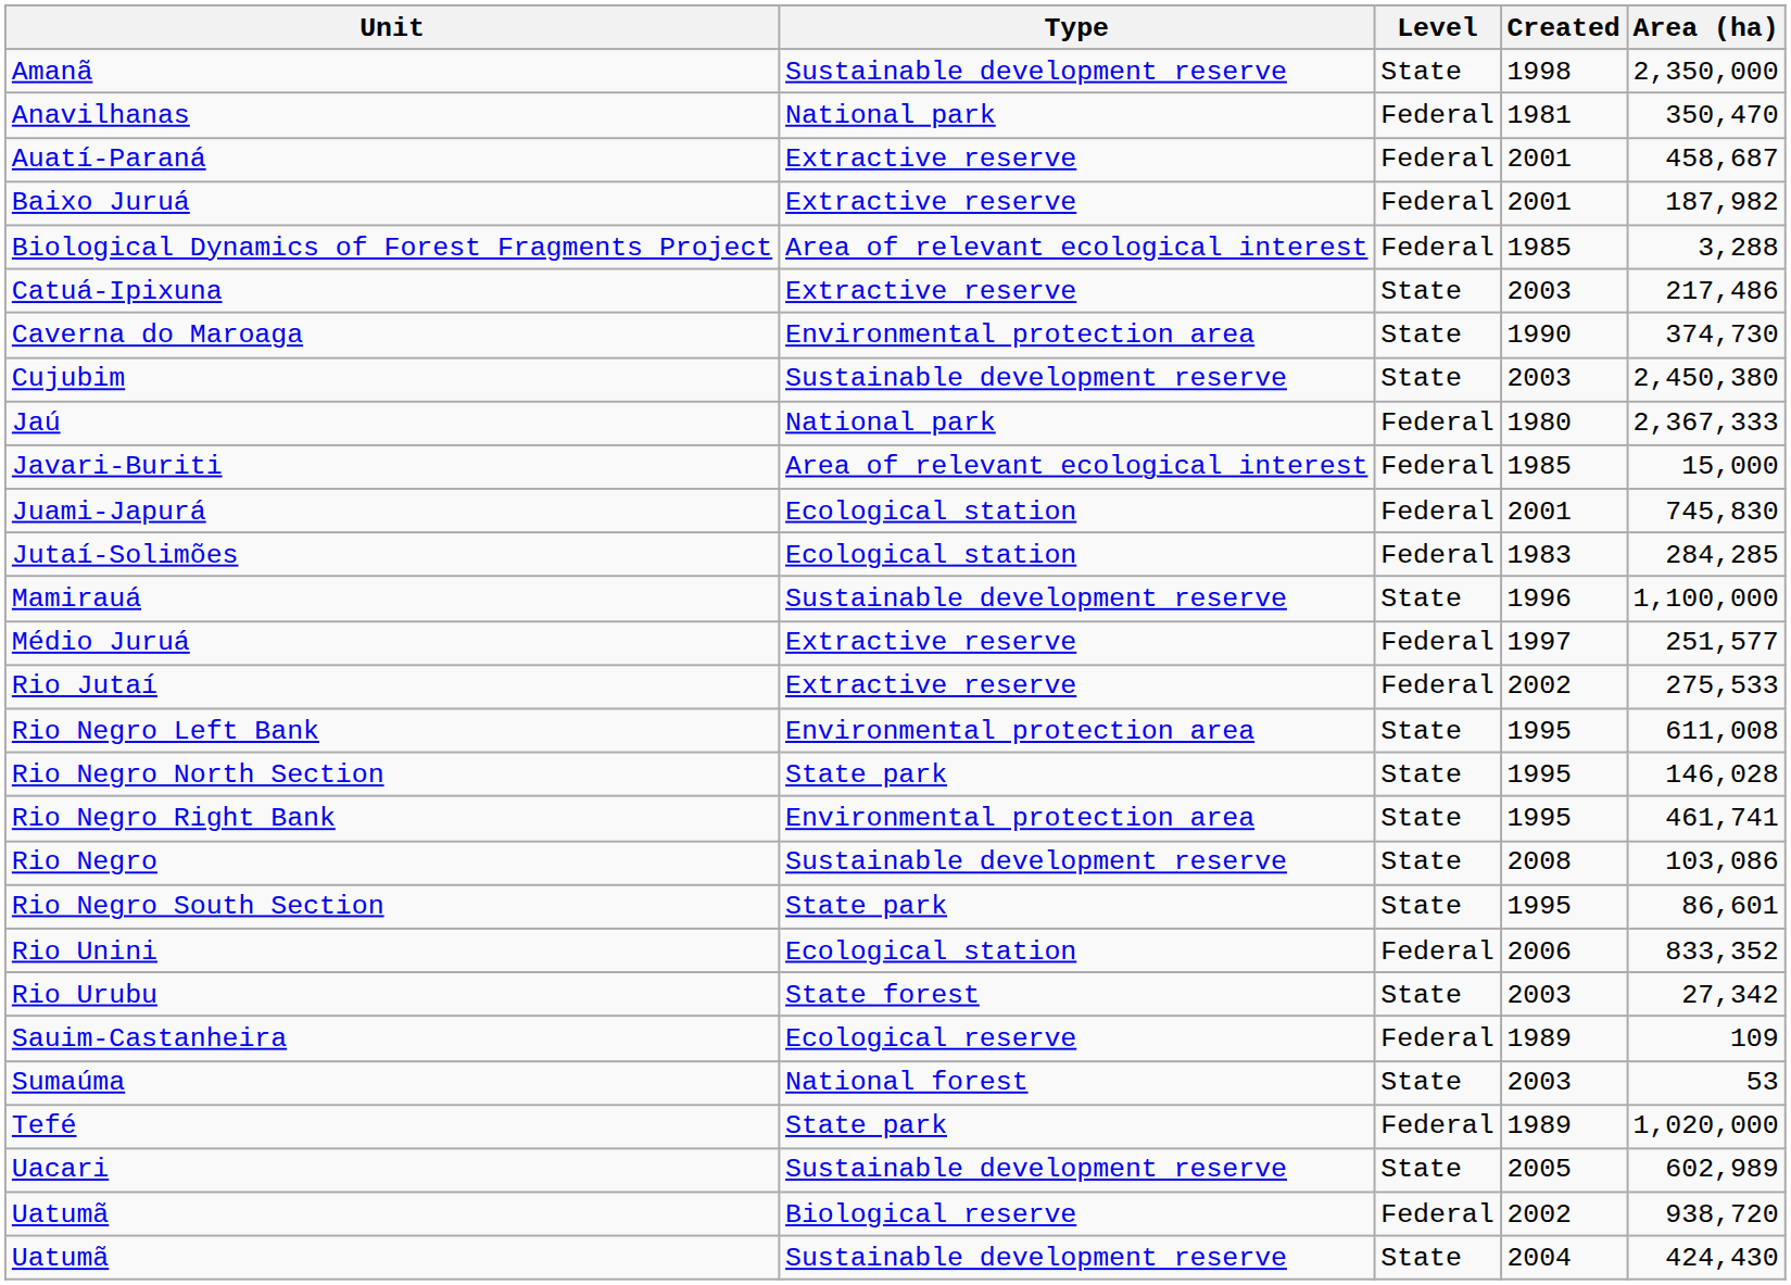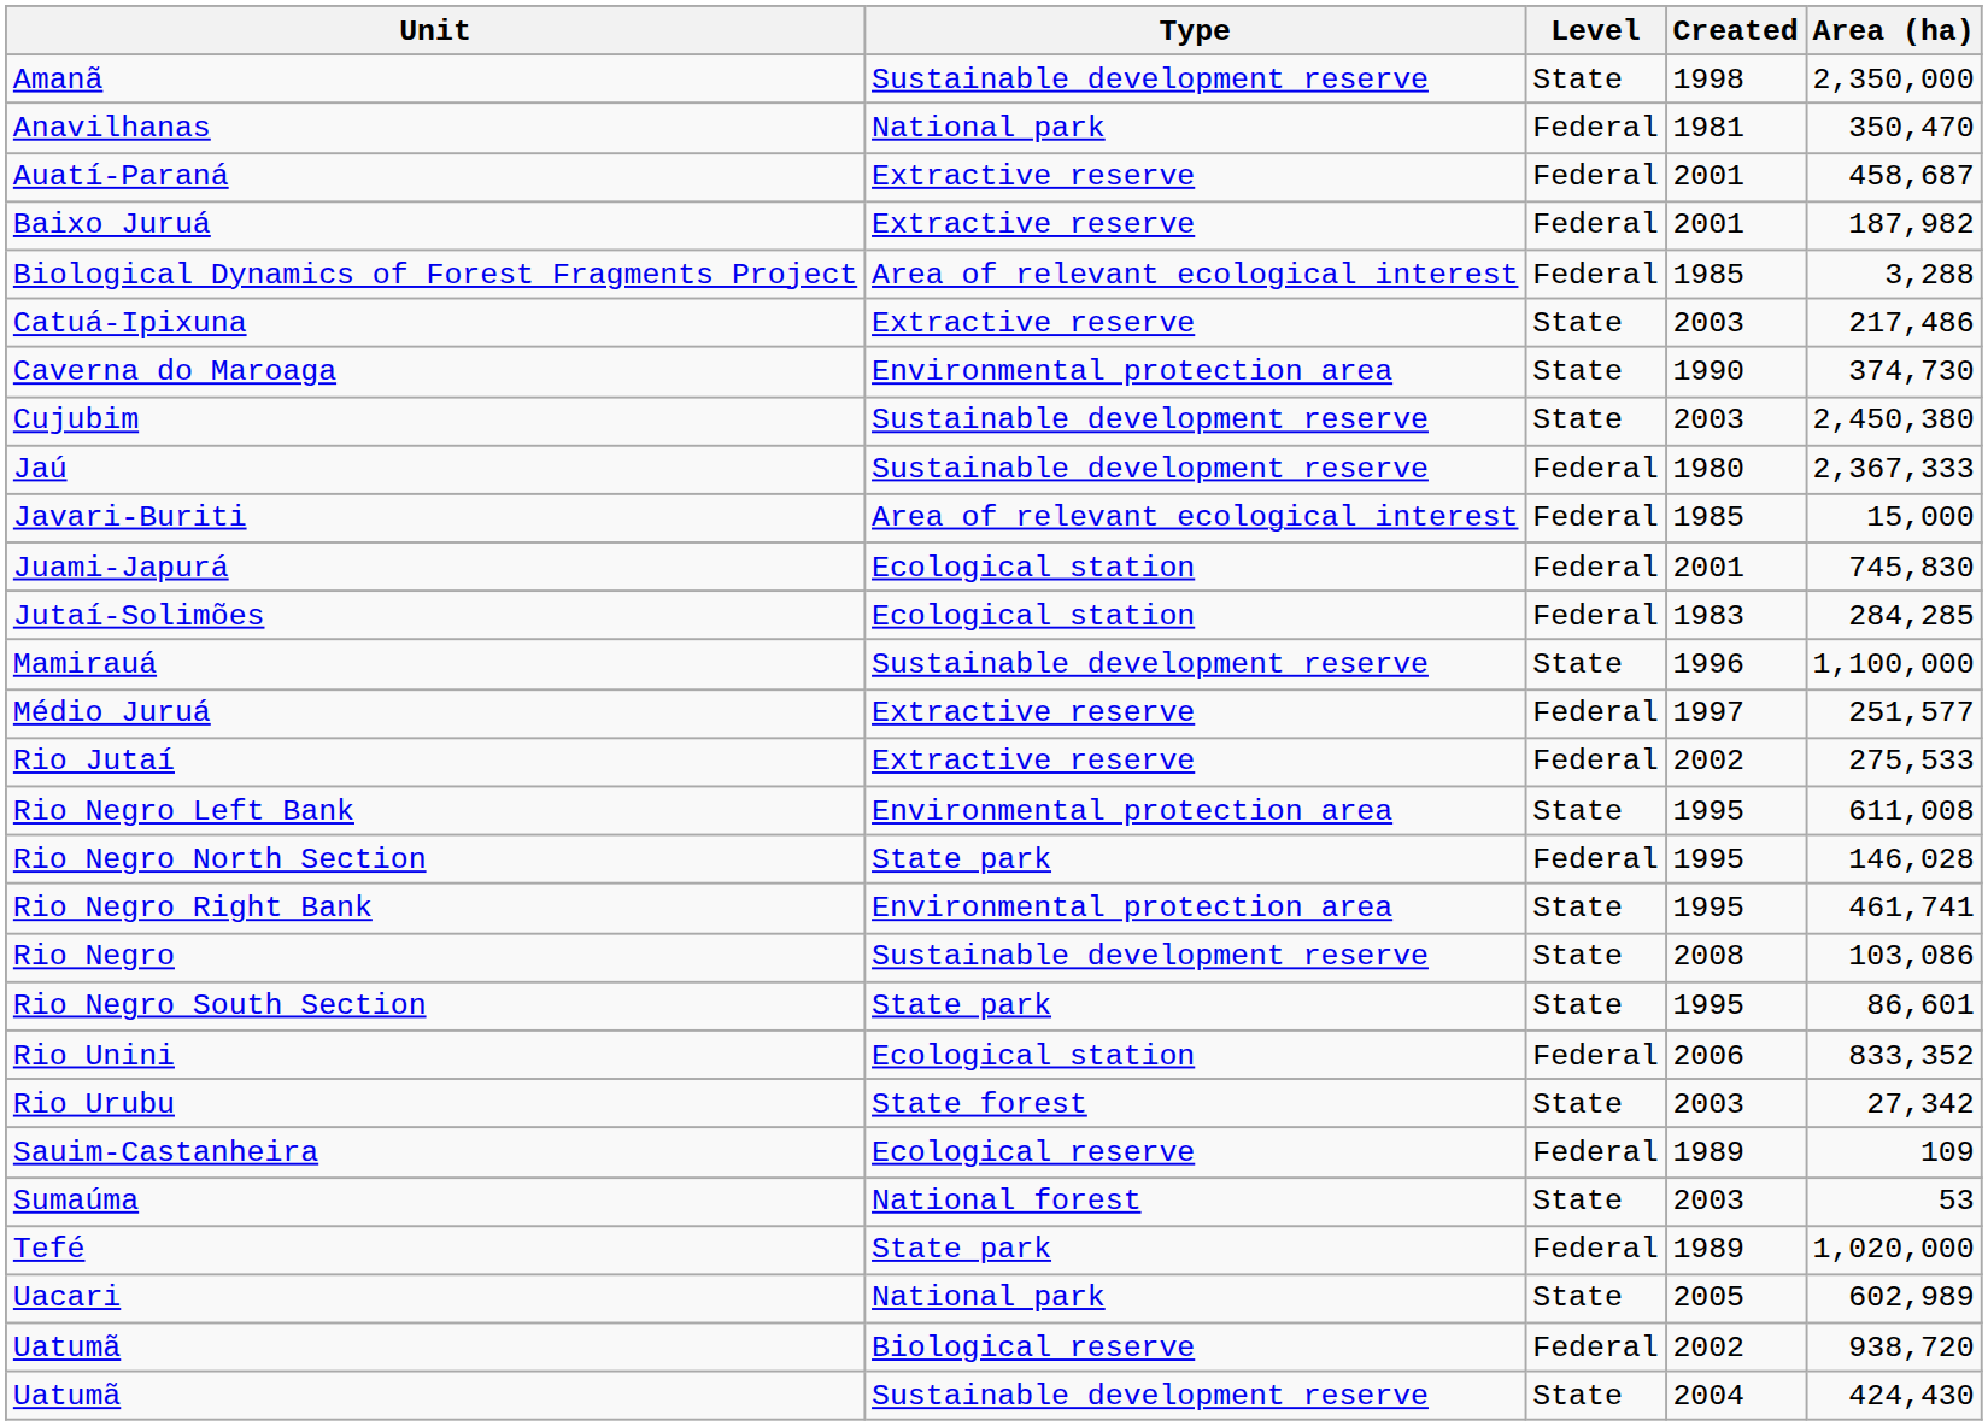Jaú | Type: National park -> Sustainable development reserve
Rio Negro North Section | Level: State -> Federal
Uacari | Type: Sustainable development reserve -> National park
